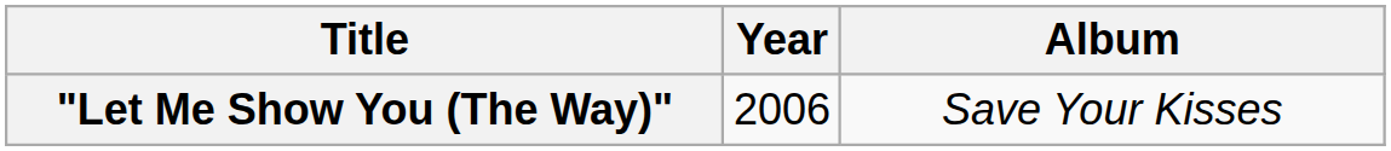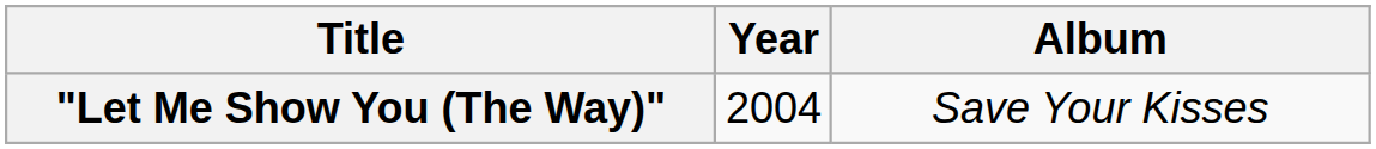"Let Me Show You (The Way)" | Year: 2006 -> 2004
